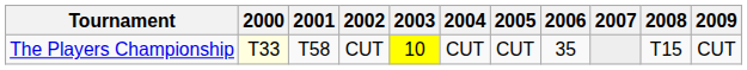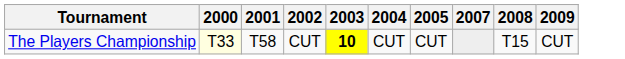- column: 2006 | 35
The Players Championship | 2003: normal -> bold
